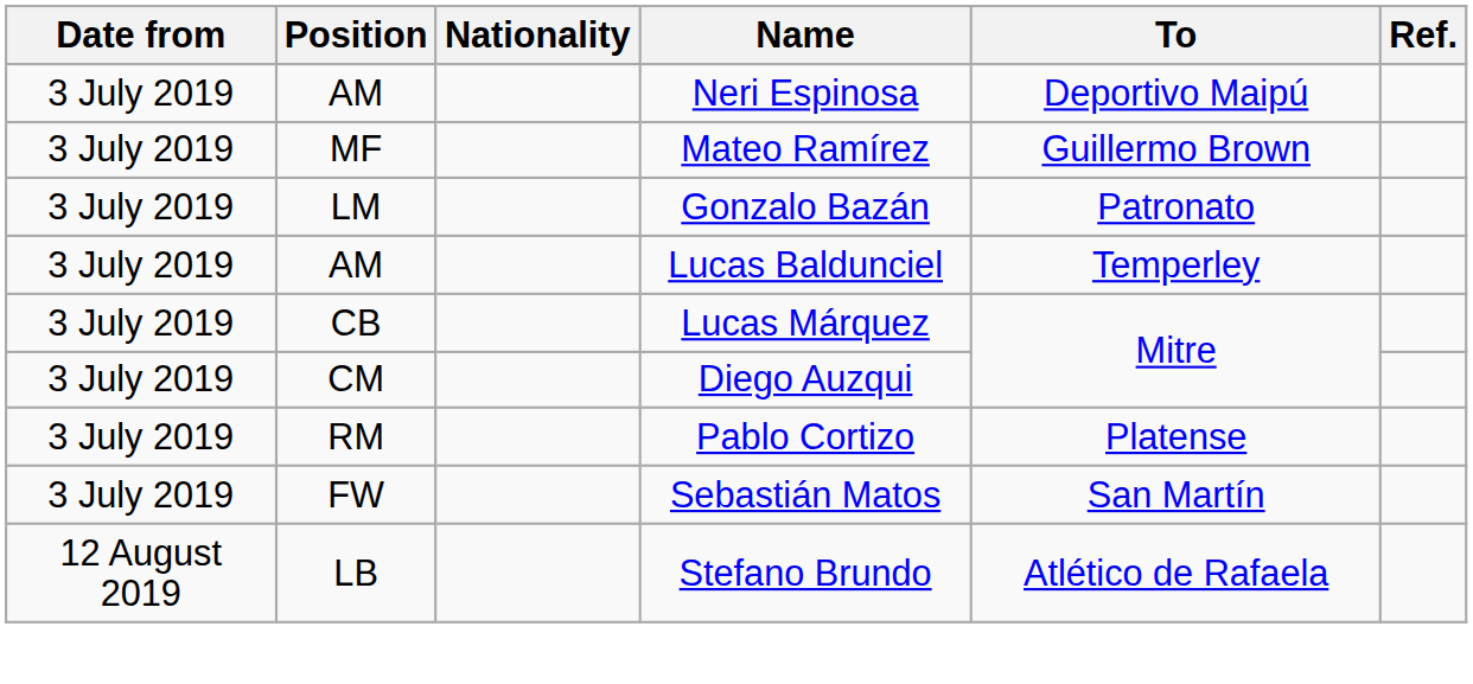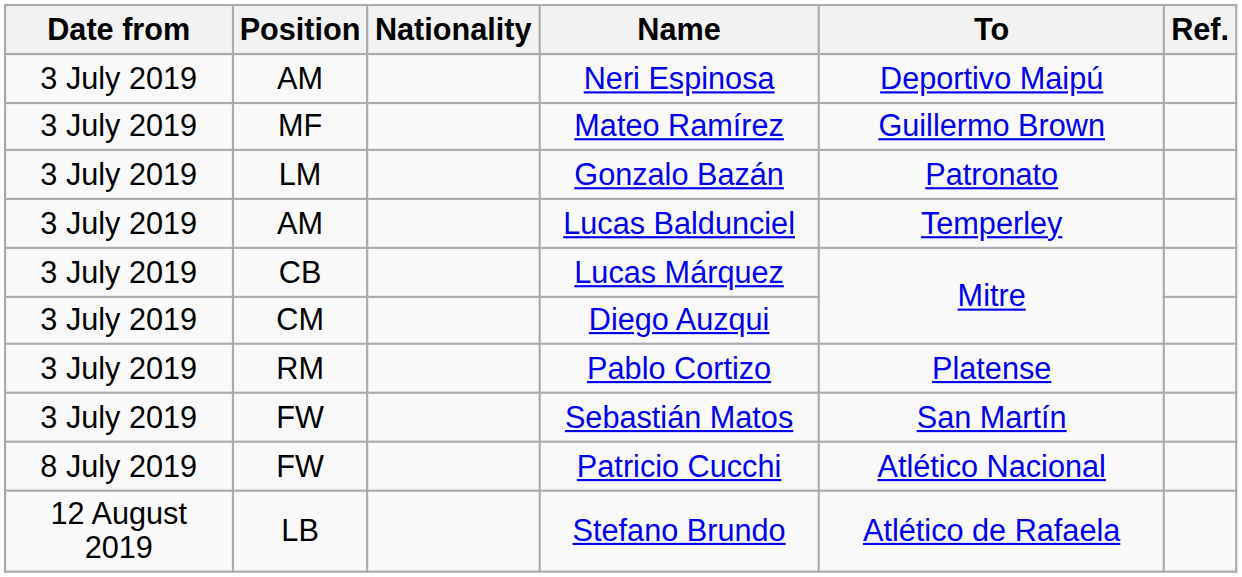+ row: 8 July 2019 | FW | Patricio Cucchi | Atlético Nacional
